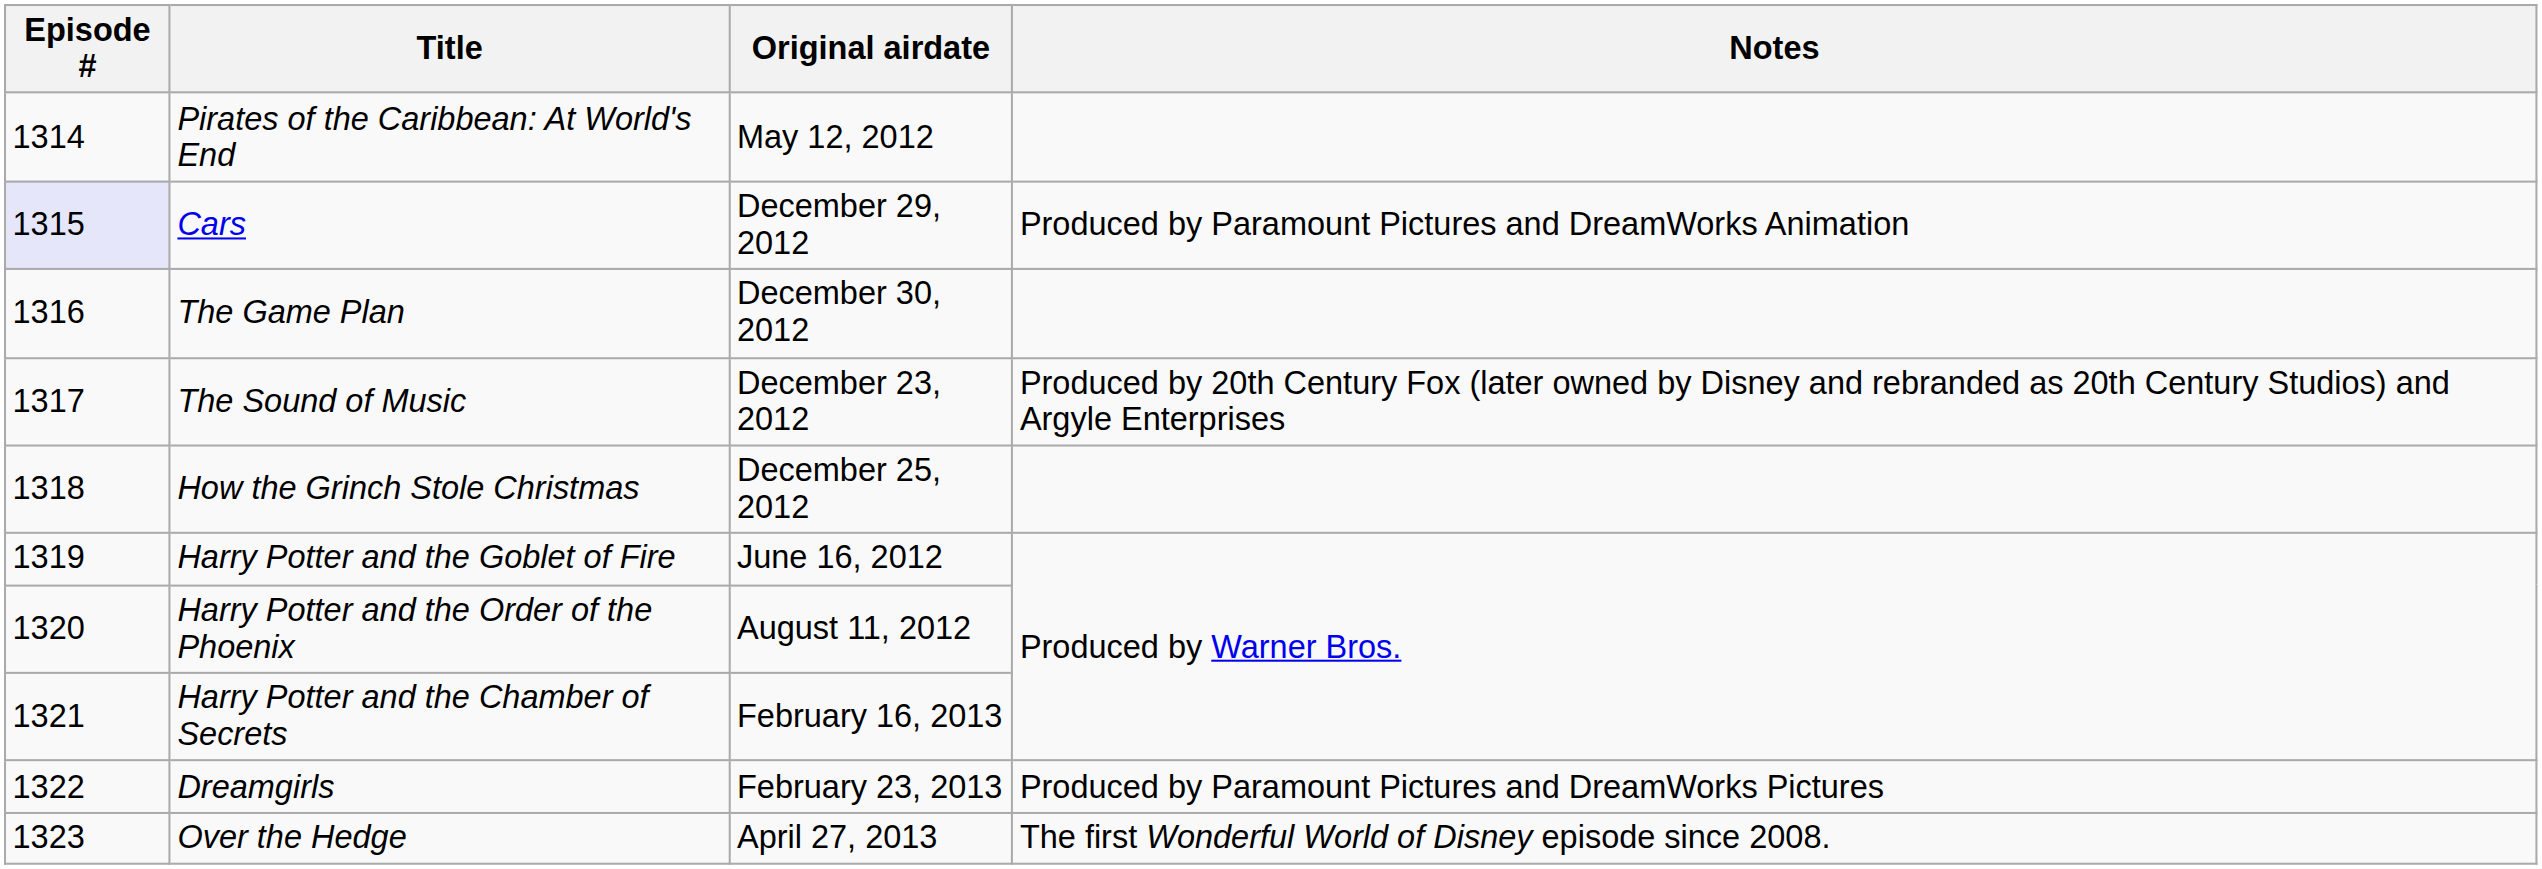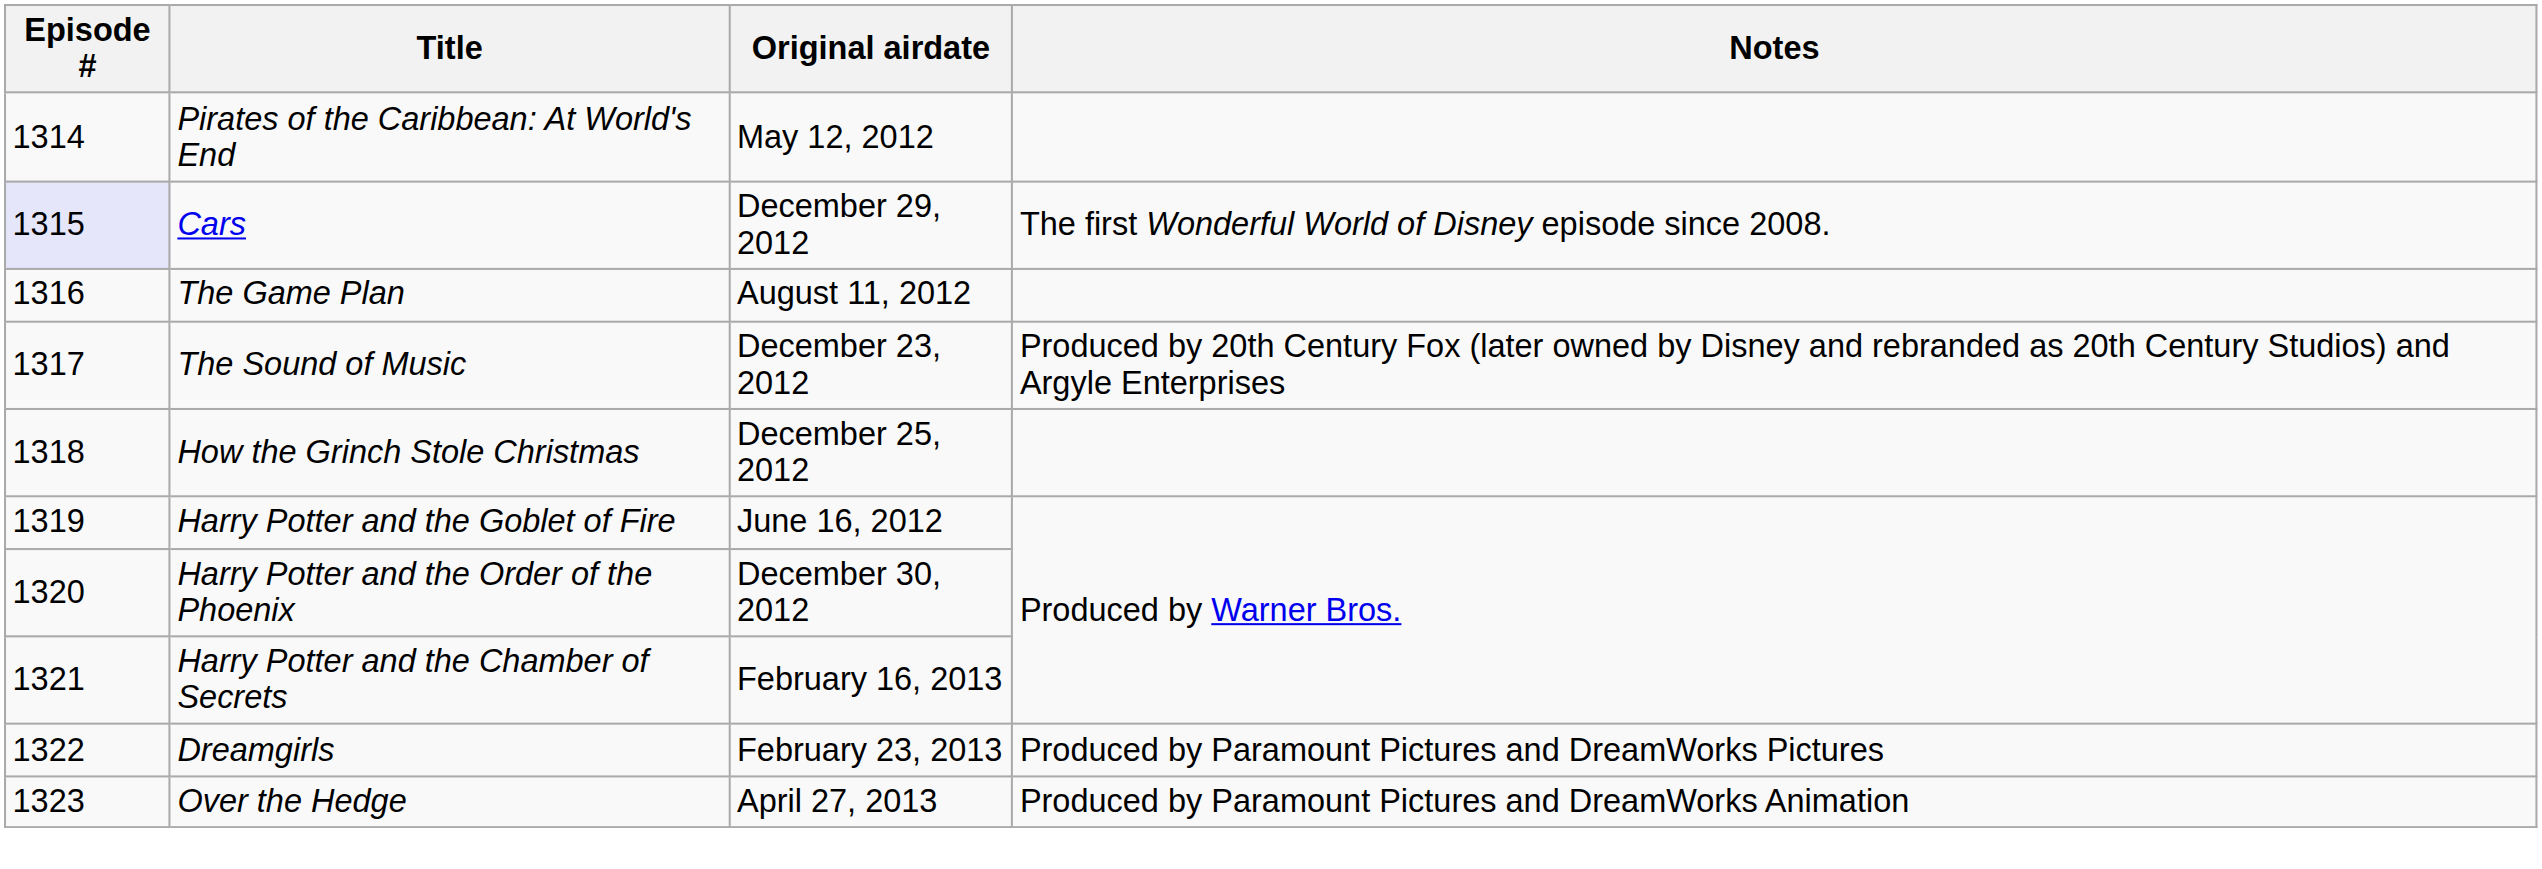Cars | Notes: Produced by Paramount Pictures and DreamWorks Animation -> The first Wonderful World of Disney episode since 2008.
The Game Plan | Original airdate: December 30, 2012 -> August 11, 2012
Harry Potter and the Order of the Phoenix | Original airdate: August 11, 2012 -> December 30, 2012
Over the Hedge | Notes: The first Wonderful World of Disney episode since 2008. -> Produced by Paramount Pictures and DreamWorks Animation
